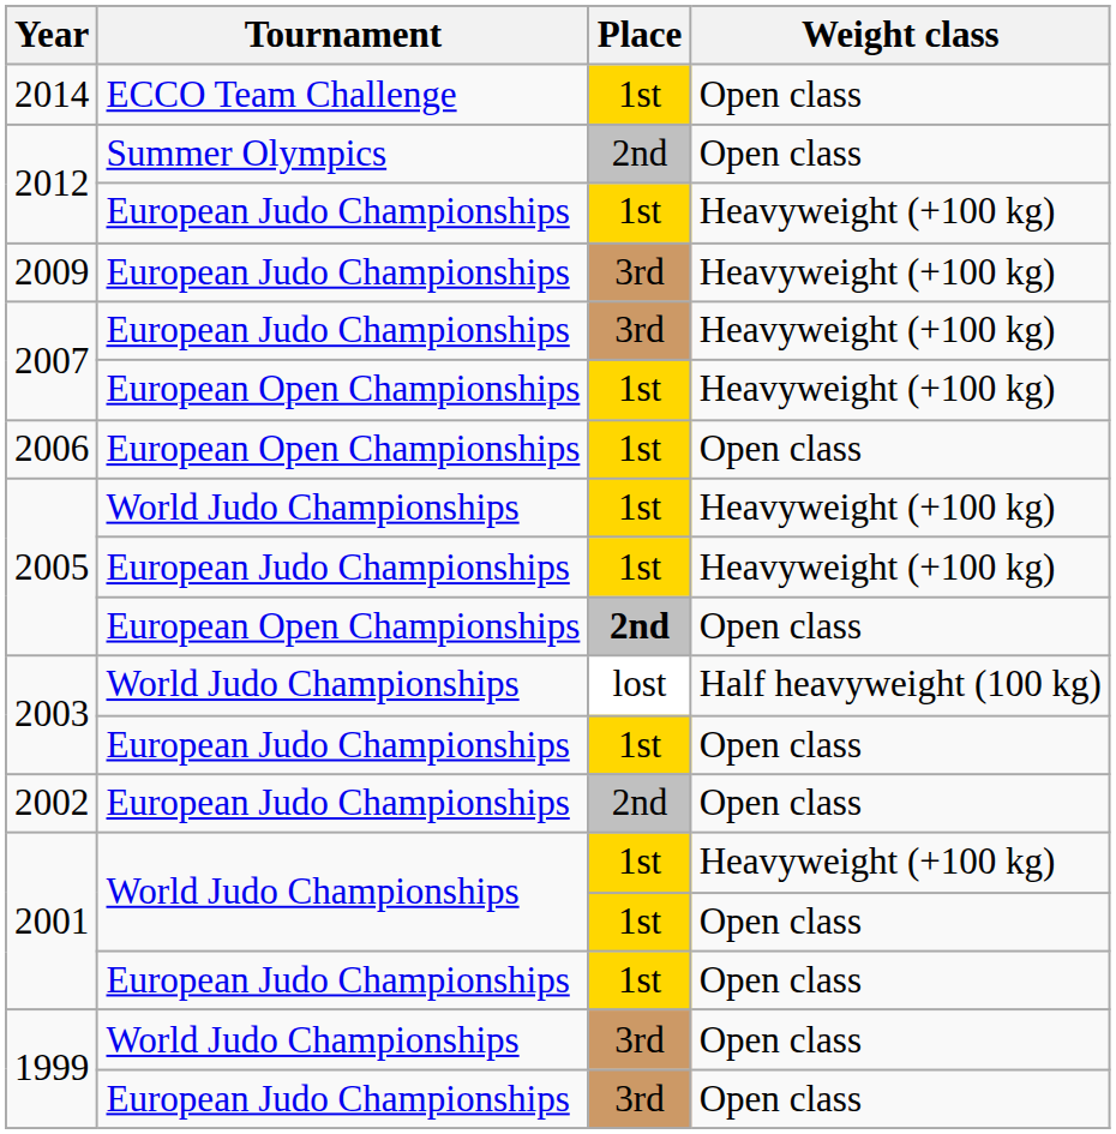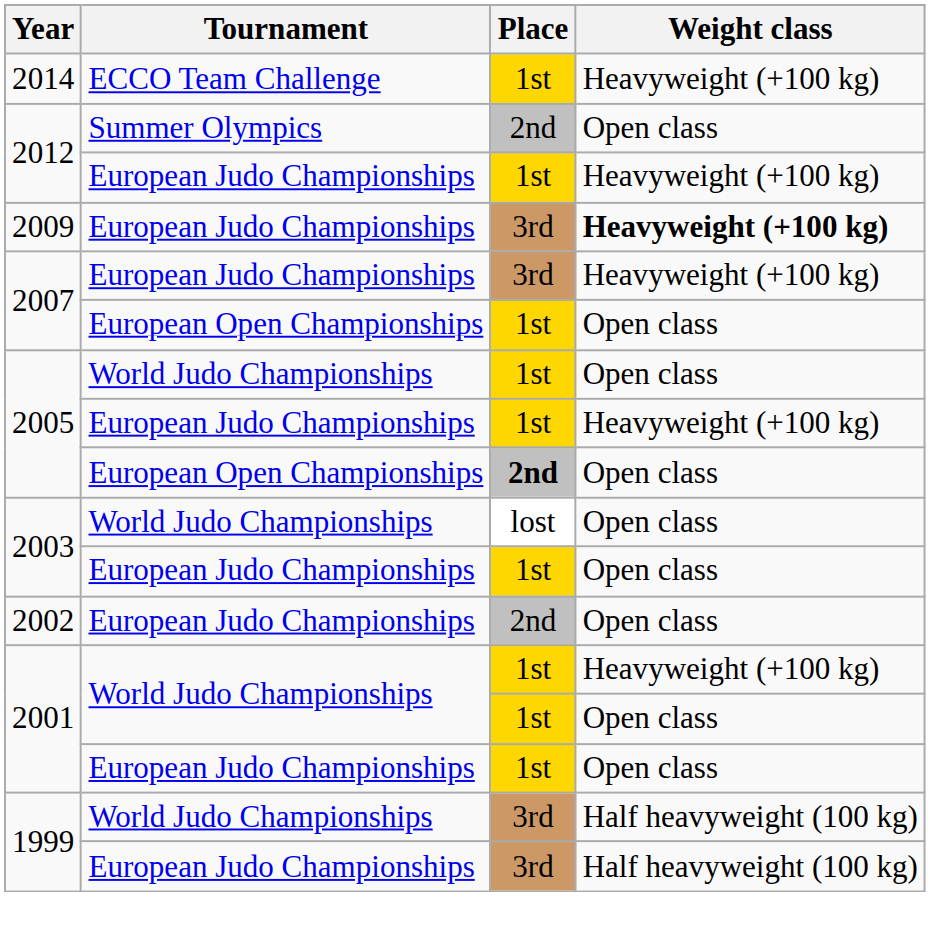2014 | Weight class: Open class -> Heavyweight (+100 kg)
2009 | Weight class: normal -> bold
2007 / European Open Championships | Weight class: Heavyweight (+100 kg) -> Open class
- row: 2006 | European Open Championships | 1st | Open class
2005 / World Judo Championships | Weight class: Heavyweight (+100 kg) -> Open class
2003 / World Judo Championships | Weight class: Half heavyweight (100 kg) -> Open class
1999 / World Judo Championships | Weight class: Open class -> Half heavyweight (100 kg)
1999 / European Judo Championships | Weight class: Open class -> Half heavyweight (100 kg)
